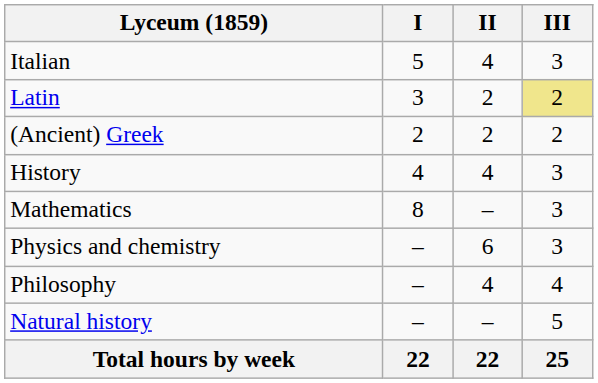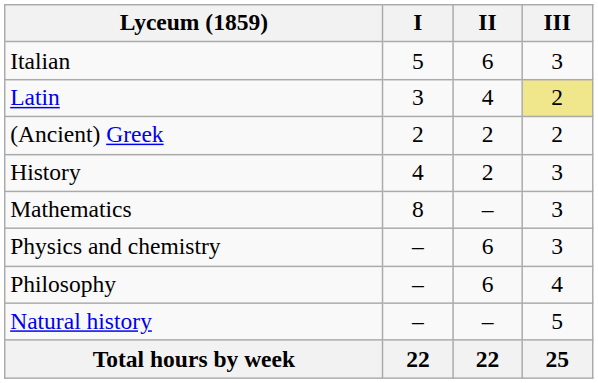Italian | II: 4 -> 6
Latin | II: 2 -> 4
History | II: 4 -> 2
Philosophy | II: 4 -> 6
